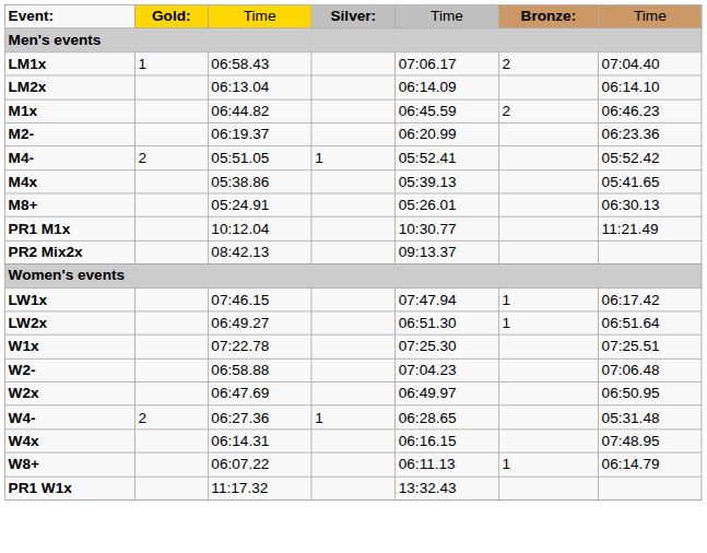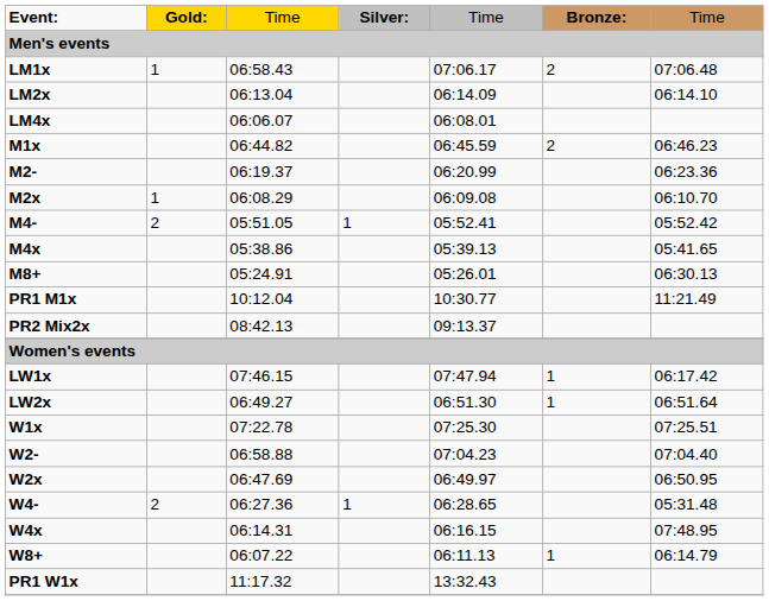LM1x | column 7: 07:04.40 -> 07:06.48
+ row: LM4x | 06:06.07 | 06:08.01
+ row: M2x | 1 | 06:08.29 | 06:09.08 | 06:10.70
W2- | column 7: 07:06.48 -> 07:04.40
